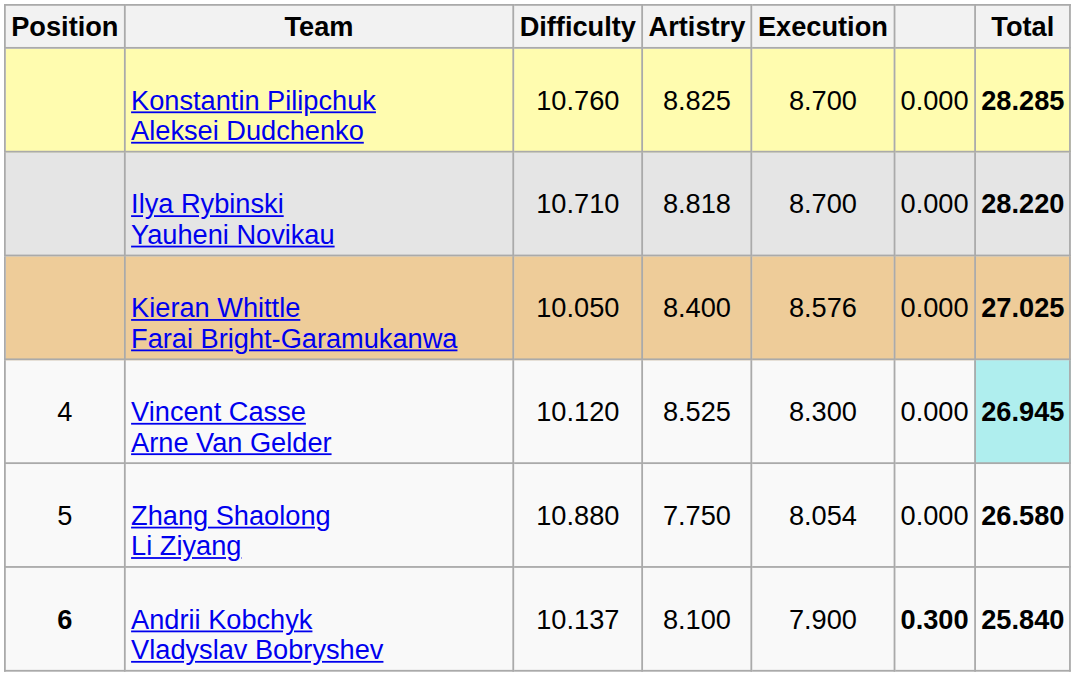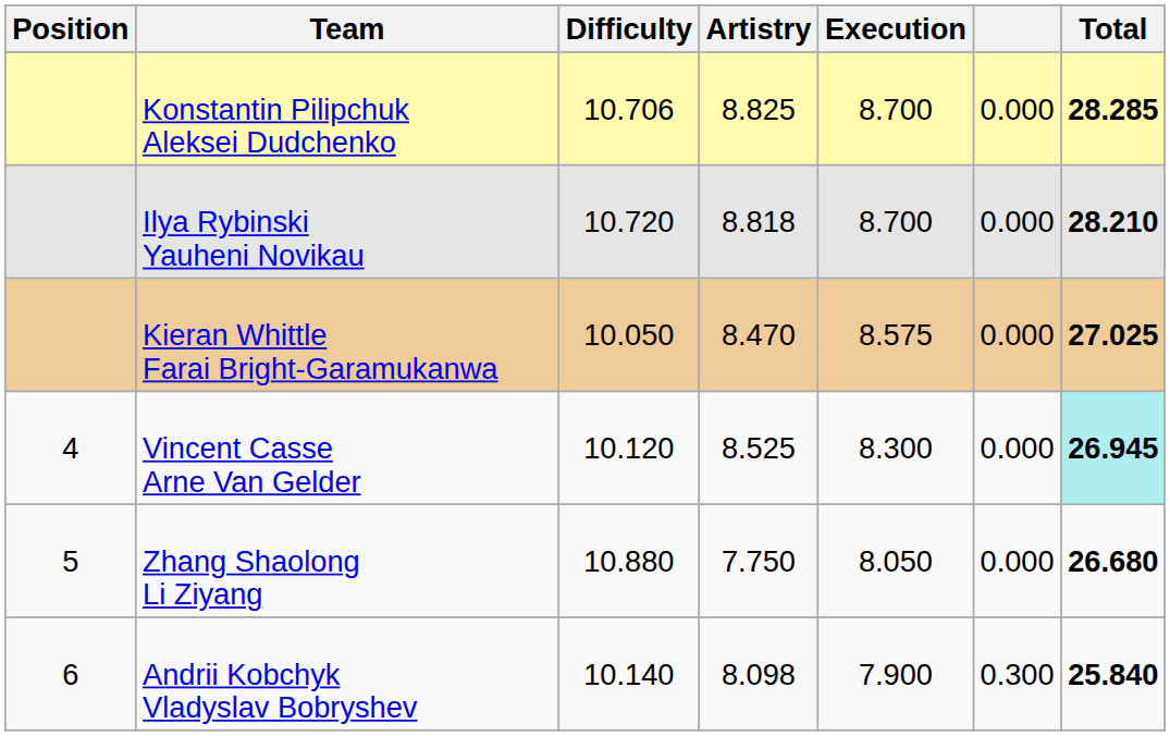Konstantin Pilipchuk Aleksei Dudchenko | Difficulty: 10.760 -> 10.706
Ilya Rybinski Yauheni Novikau | Difficulty: 10.710 -> 10.720
Ilya Rybinski Yauheni Novikau | Total: 28.220 -> 28.210
Kieran Whittle Farai Bright-Garamukanwa | Artistry: 8.400 -> 8.470
Kieran Whittle Farai Bright-Garamukanwa | Execution: 8.576 -> 8.575
Zhang Shaolong Li Ziyang | Execution: 8.054 -> 8.050
Zhang Shaolong Li Ziyang | Total: 26.580 -> 26.680
Andrii Kobchyk Vladyslav Bobryshev | Position: bold -> normal
Andrii Kobchyk Vladyslav Bobryshev | Difficulty: 10.137 -> 10.140
Andrii Kobchyk Vladyslav Bobryshev | Artistry: 8.100 -> 8.098
Andrii Kobchyk Vladyslav Bobryshev | column 6: bold -> normal
